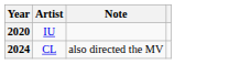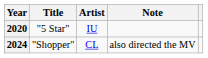+ column: Title | "5 Star" | "Shopper"
